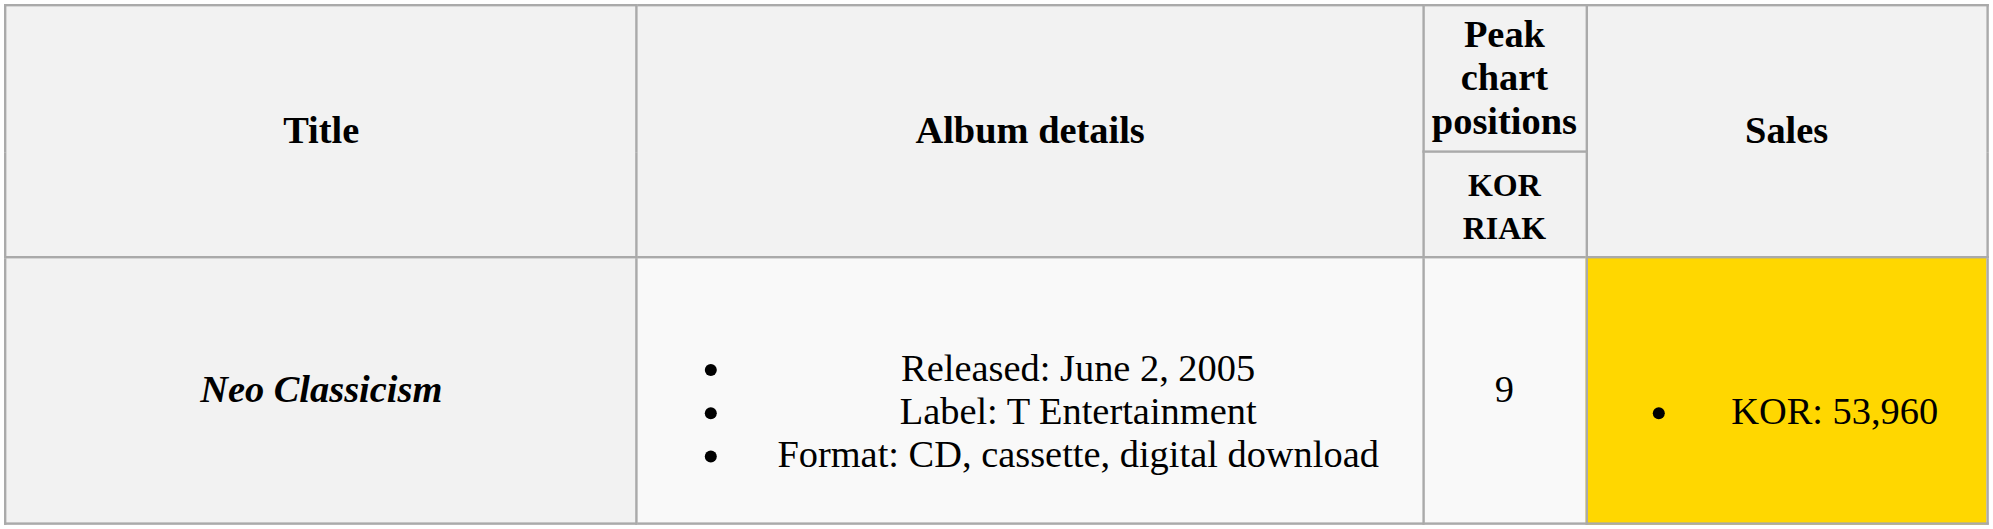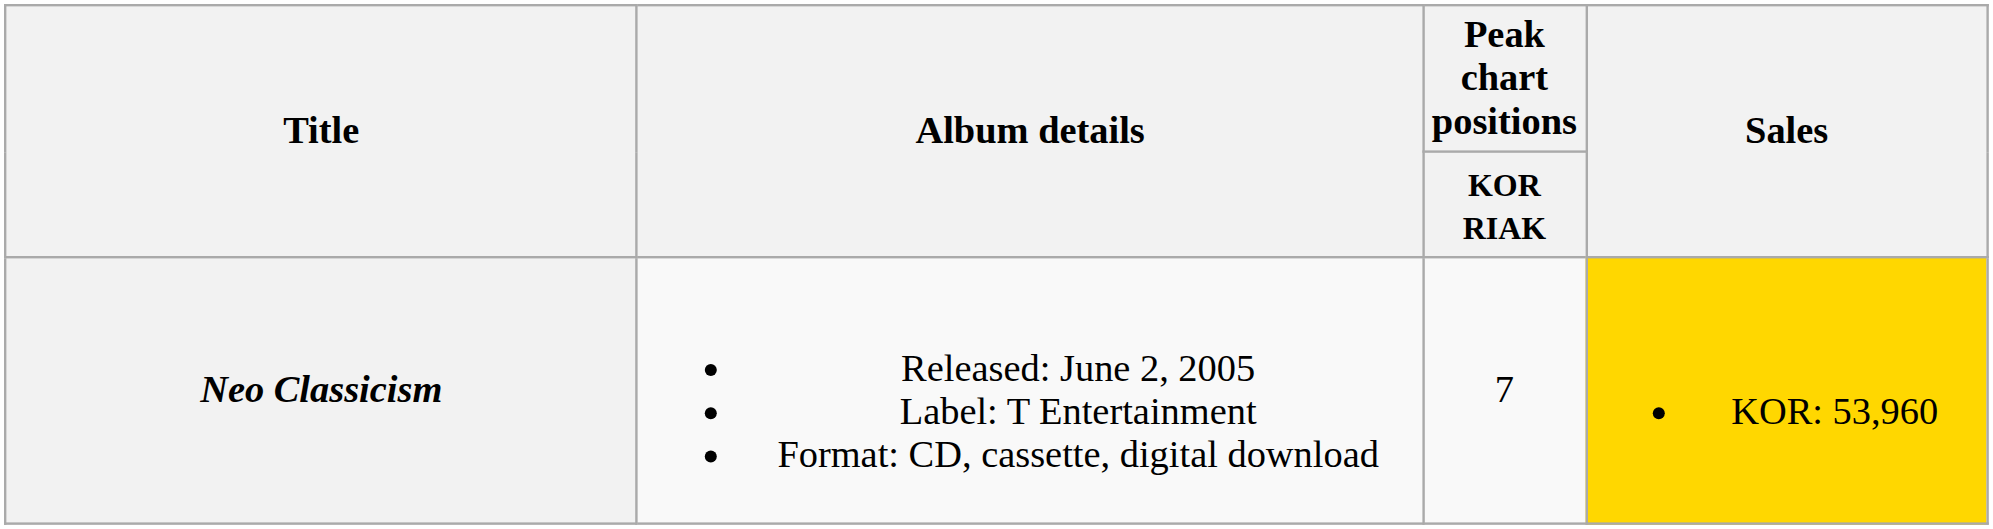Neo Classicism | Peak chart positions / KOR RIAK: 9 -> 7
